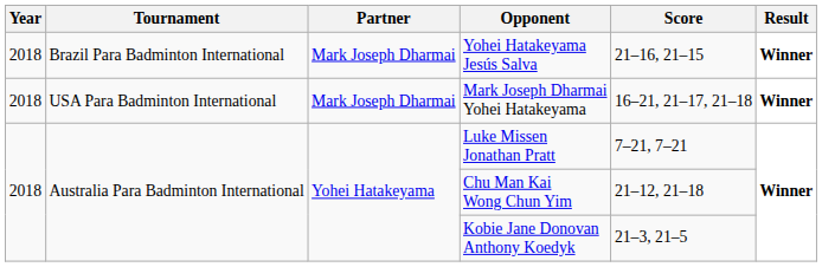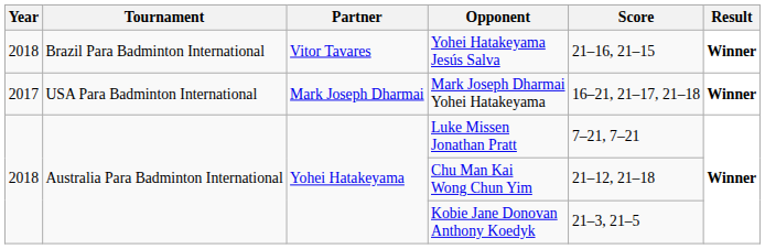Yohei Hatakeyama Jesús Salva | Partner: Mark Joseph Dharmai -> Vitor Tavares
Mark Joseph Dharmai Yohei Hatakeyama | Year: 2018 -> 2017
